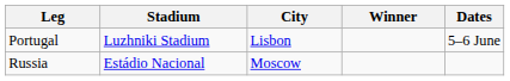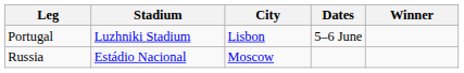columns swapped: Dates <-> Winner
